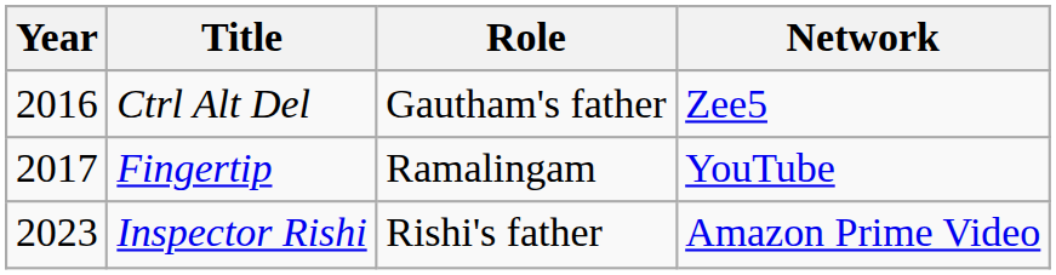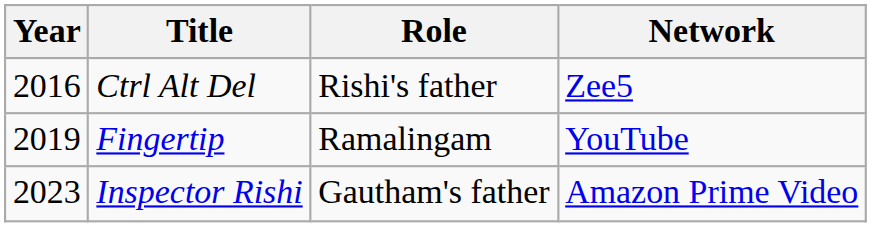Ctrl Alt Del | Role: Gautham's father -> Rishi's father
Fingertip | Year: 2017 -> 2019
Inspector Rishi | Role: Rishi's father -> Gautham's father
